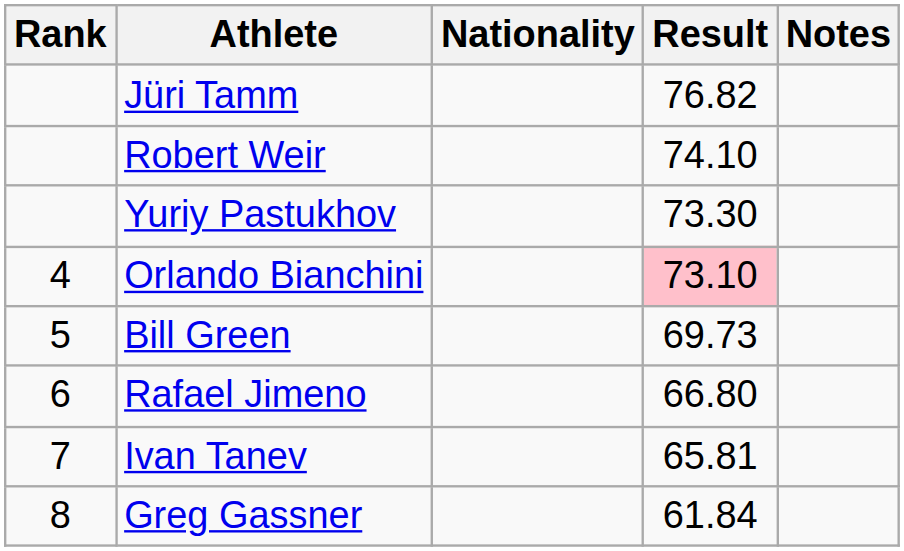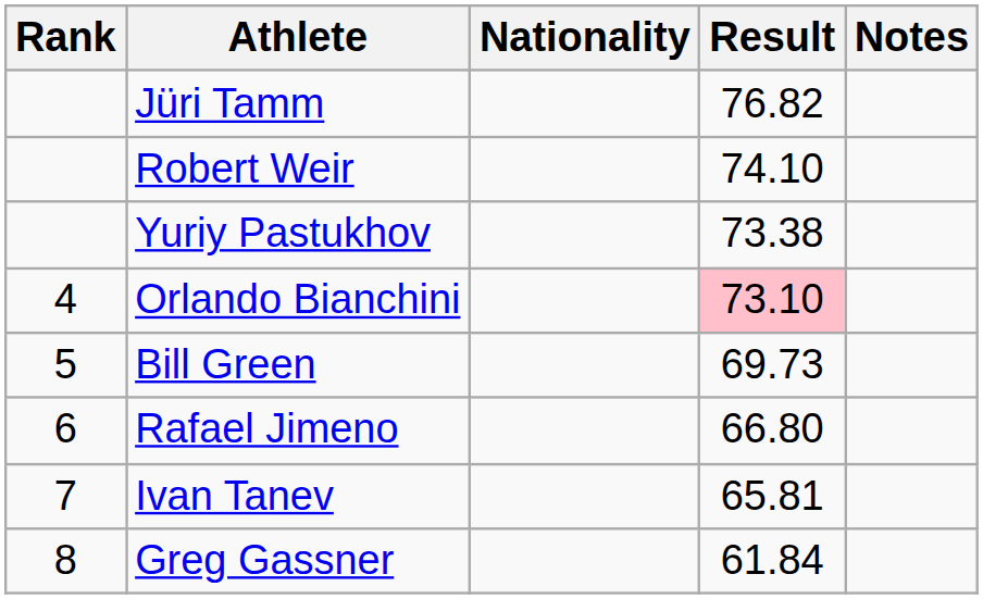Yuriy Pastukhov | Result: 73.30 -> 73.38
